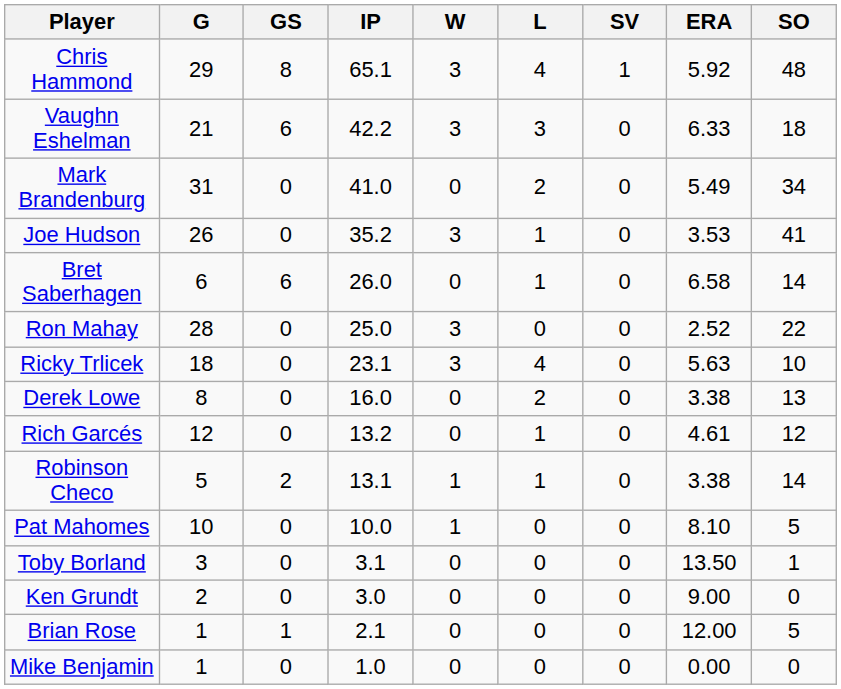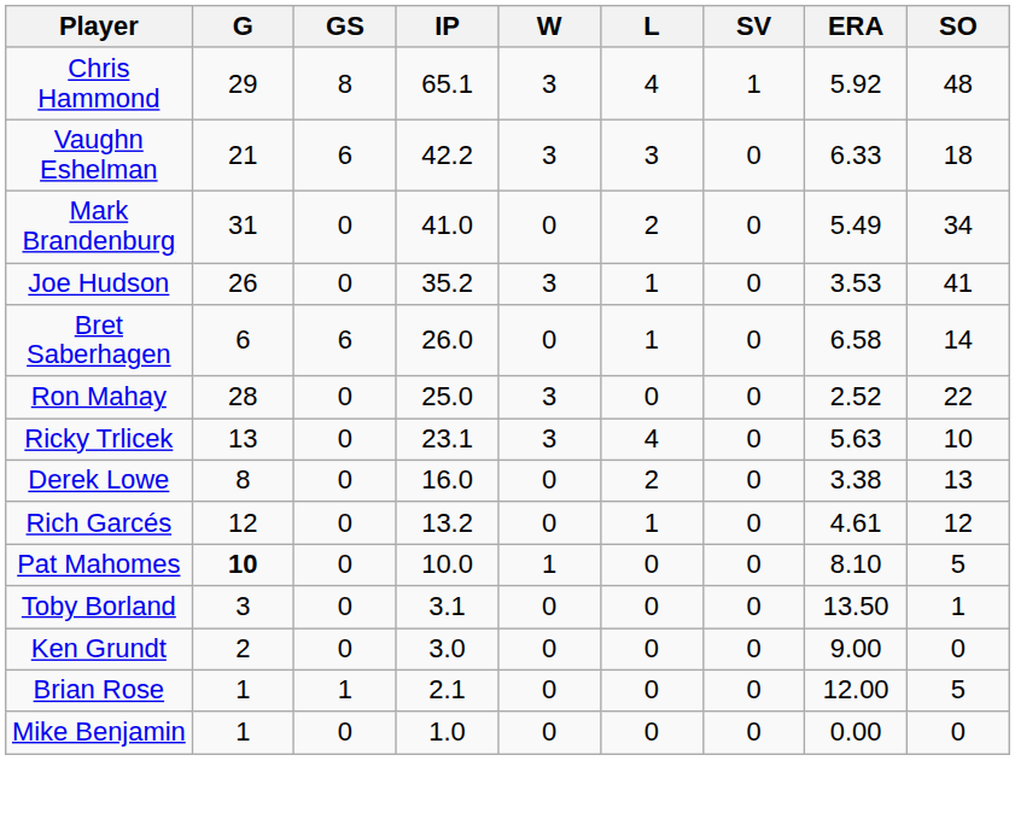Ricky Trlicek | G: 18 -> 13
- row: Robinson Checo | 5 | 2 | 13.1 | 1 | 1 | 0 | 3.38 | 14
Pat Mahomes | G: normal -> bold
